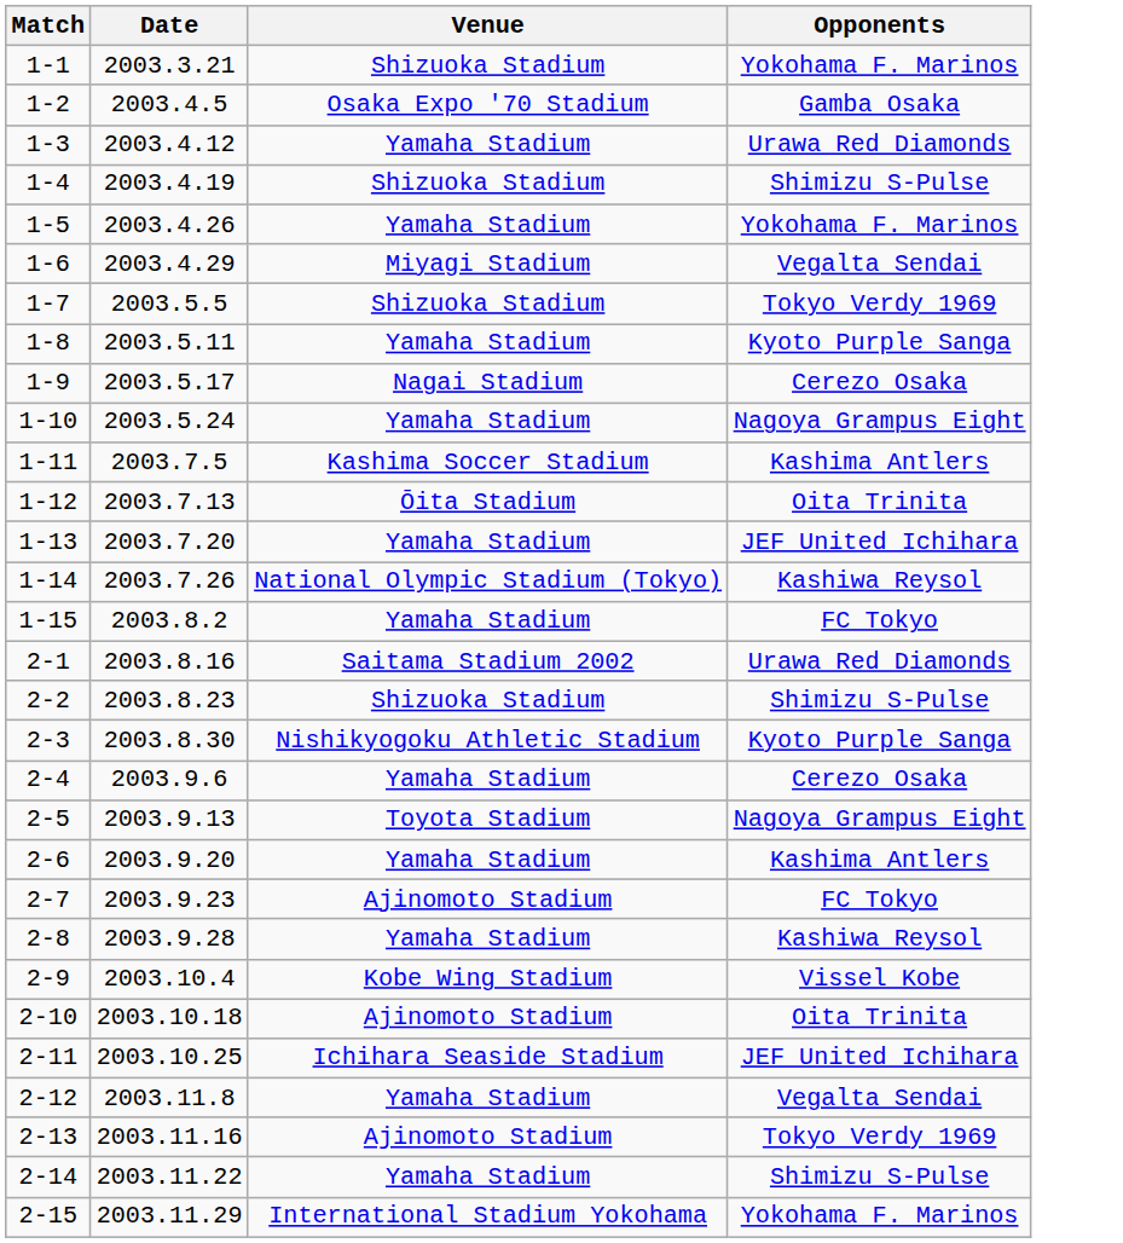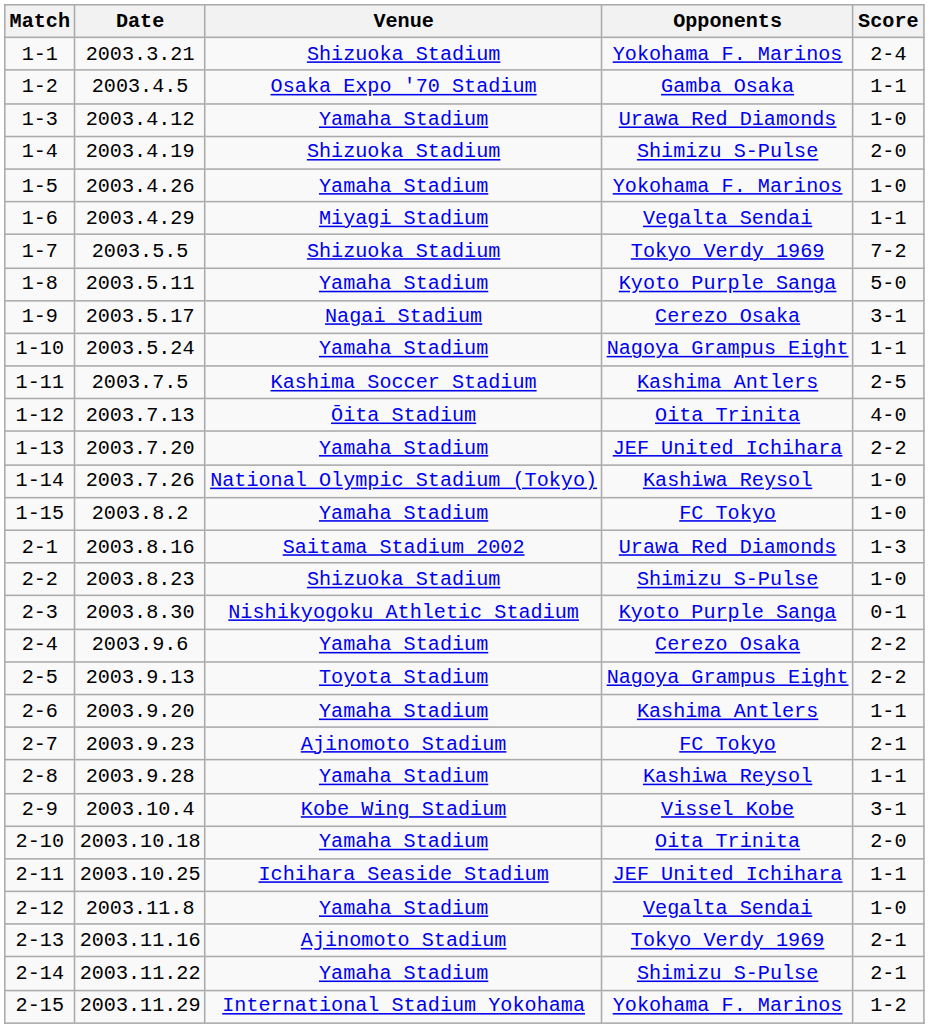+ column: Score | 2-4 | 1-1 | 1-0 | 2-0 | 1-0 | 1-1 | 7-2 | 5-0 | 3-1 | 1-1 | 2-5 | 4-0 | 2-2 | 1-0 | 1-0 | 1-3 | 1-0 | 0-1 | 2-2 | 2-2 | 1-1 | 2-1 | 1-1 | 3-1 | 2-0 | 1-1 | 1-0 | 2-1 | 2-1 | 1-2
2-10 | Venue: Ajinomoto Stadium -> Yamaha Stadium
